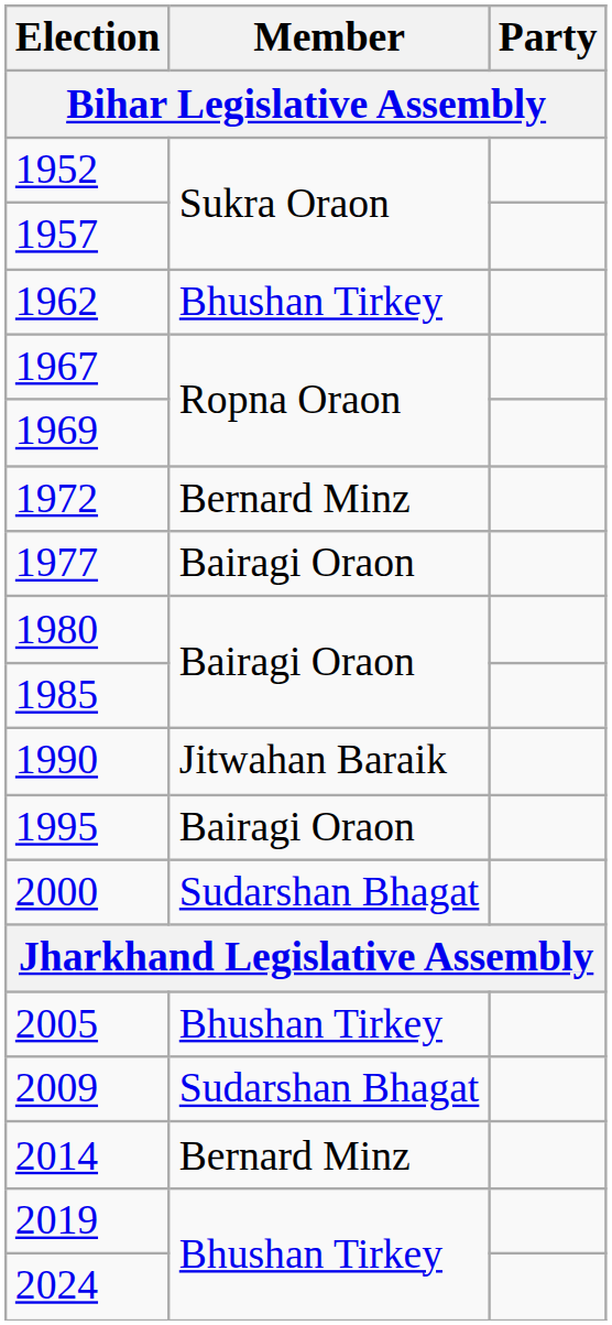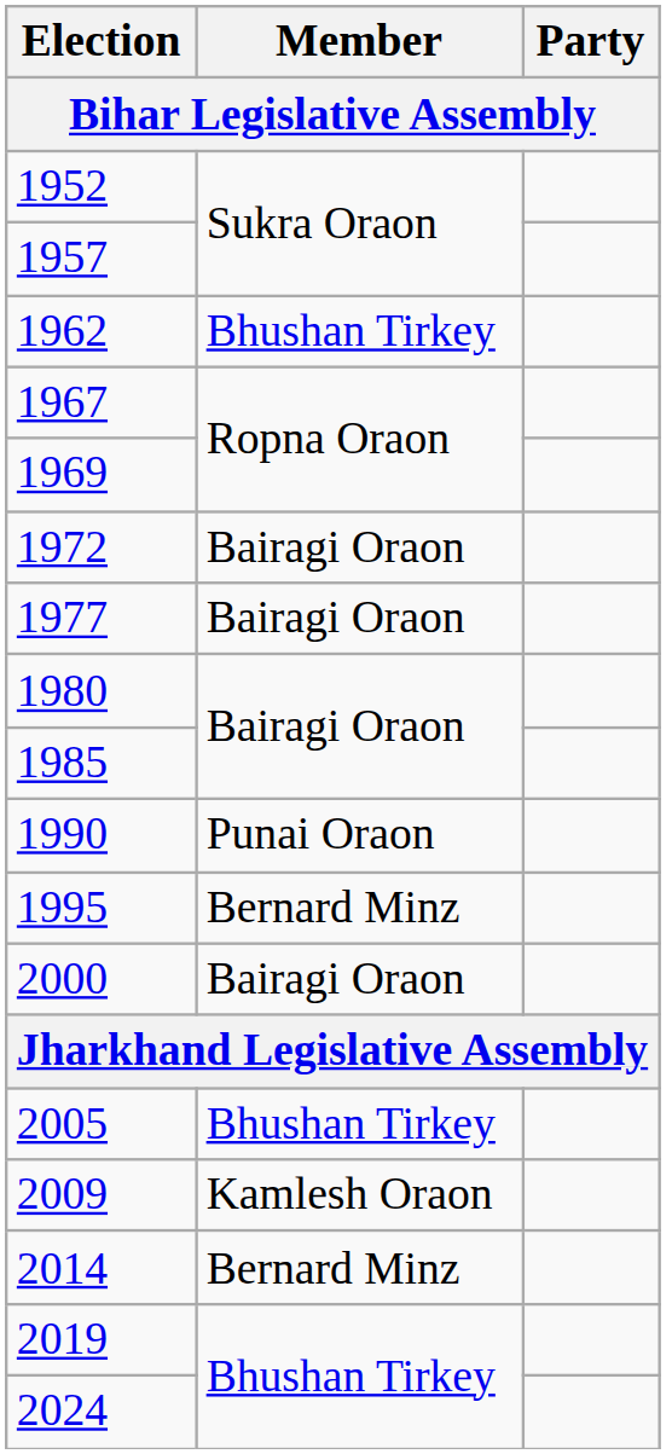1972 | Member: Bernard Minz -> Bairagi Oraon
1990 | Member: Jitwahan Baraik -> Punai Oraon
1995 | Member: Bairagi Oraon -> Bernard Minz
2000 | Member: Sudarshan Bhagat -> Bairagi Oraon
2009 | Member: Sudarshan Bhagat -> Kamlesh Oraon
